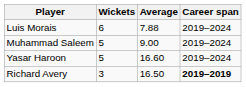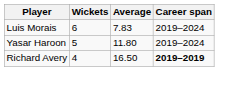Luis Morais | Average: 7.88 -> 7.83
- row: Muhammad Saleem | 5 | 9.00 | 2019–2024
Yasar Haroon | Average: 16.60 -> 11.80
Richard Avery | Wickets: 3 -> 4
